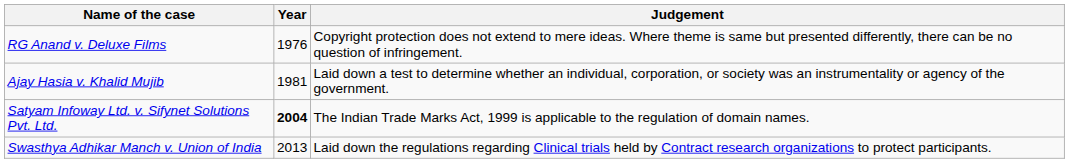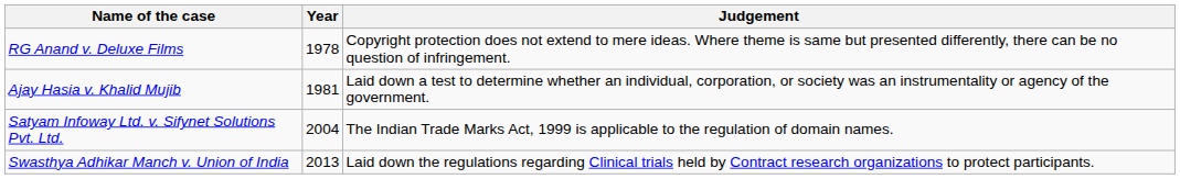RG Anand v. Deluxe Films | Year: 1976 -> 1978
Satyam Infoway Ltd. v. Sifynet Solutions Pvt. Ltd. | Year: bold -> normal
